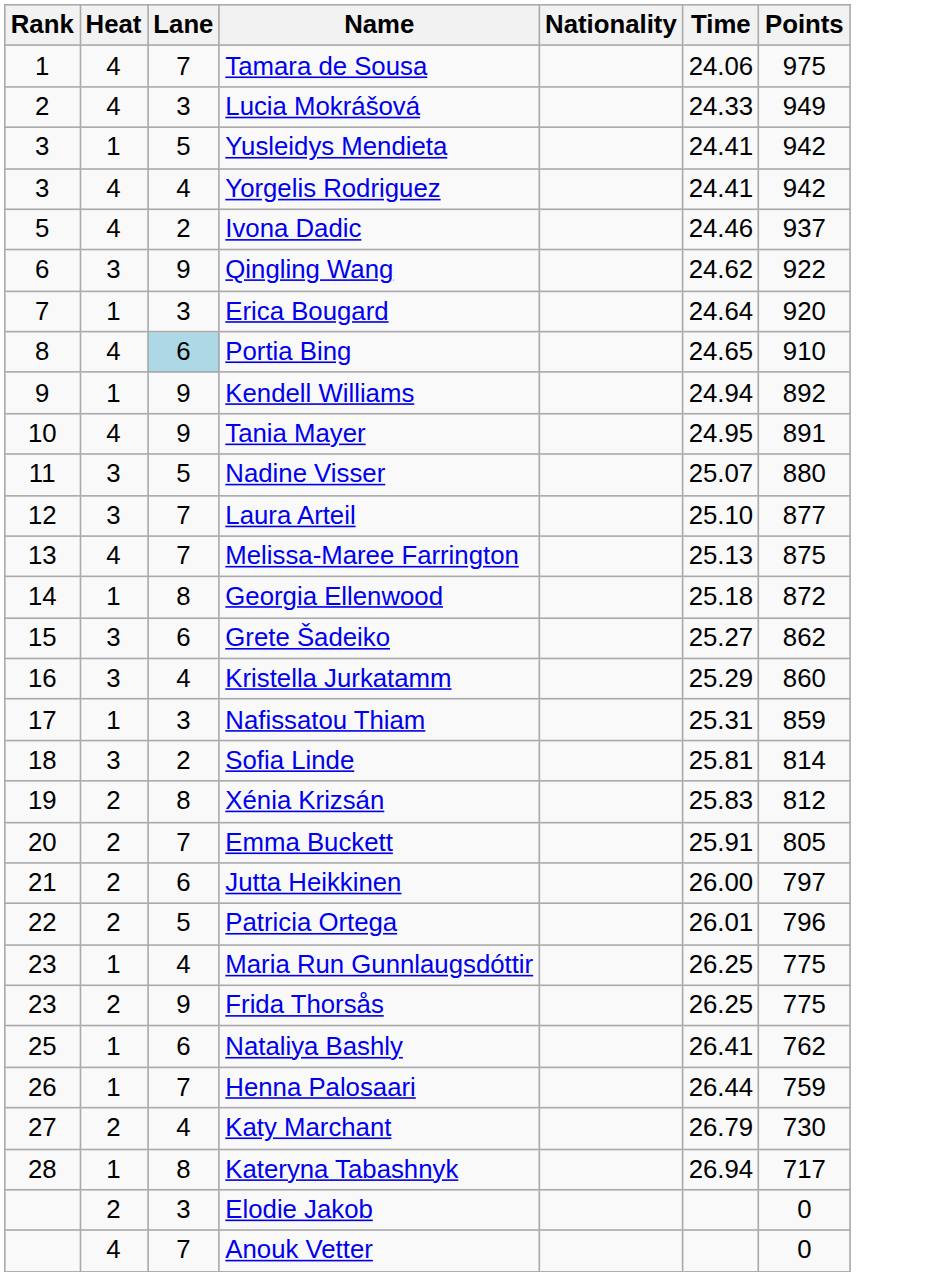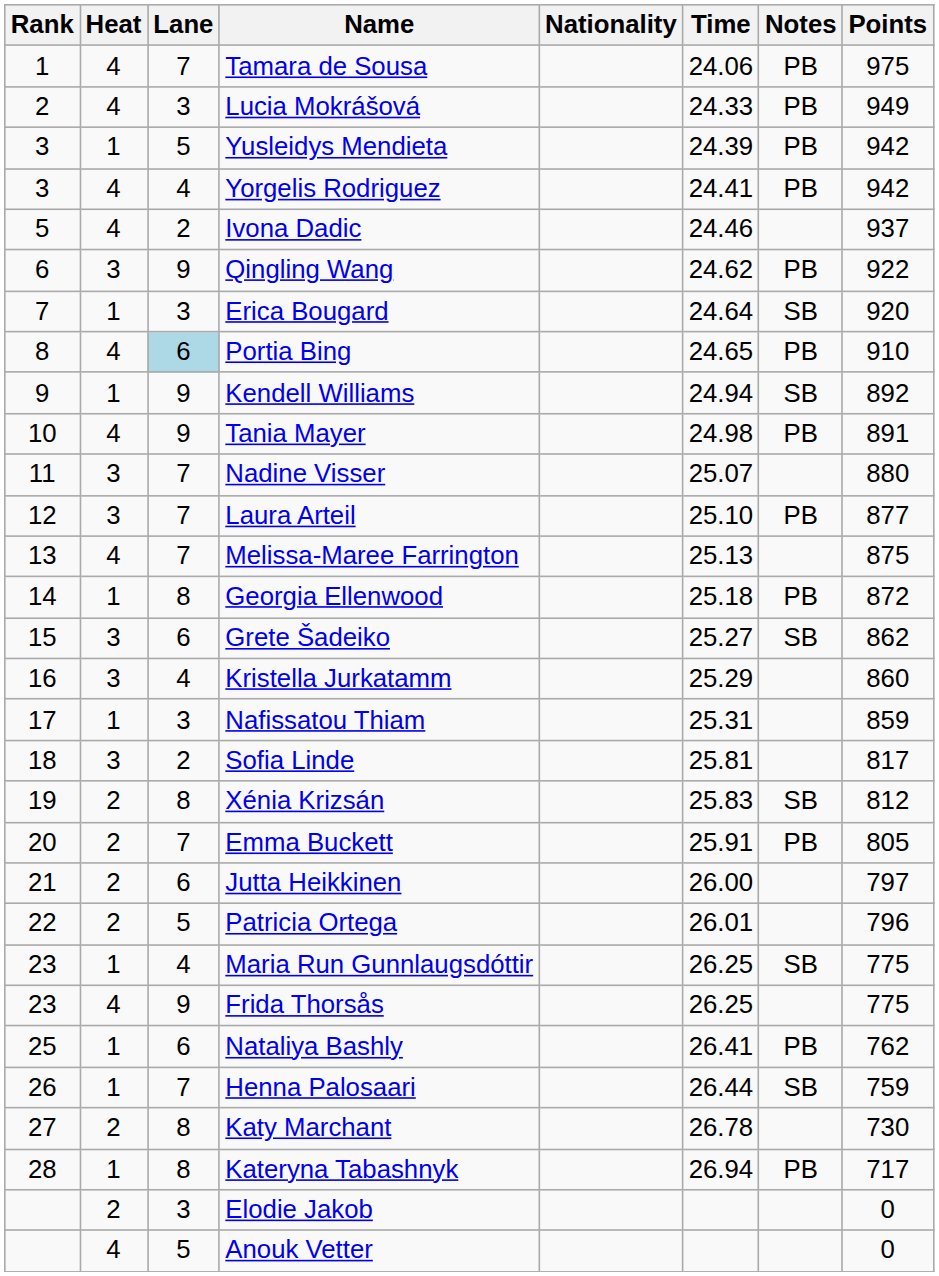+ column: Notes | PB | PB | PB | PB | PB | SB | PB | SB | PB | PB | PB | SB | SB | PB | SB | PB | SB | PB
Yusleidys Mendieta | Time: 24.41 -> 24.39
Tania Mayer | Time: 24.95 -> 24.98
Nadine Visser | Lane: 5 -> 7
Sofia Linde | Points: 814 -> 817
Frida Thorsås | Heat: 2 -> 4
Katy Marchant | Lane: 4 -> 8
Katy Marchant | Time: 26.79 -> 26.78
Anouk Vetter | Lane: 7 -> 5
